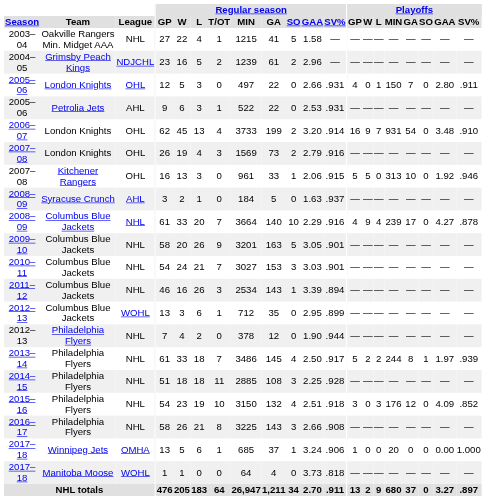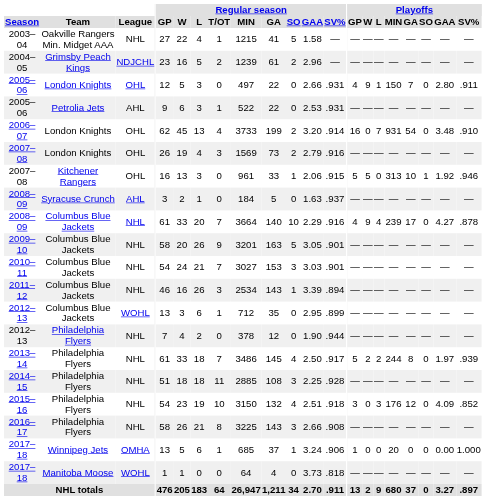2005–06 / London Knights | Playoffs / W: 0 -> 9
2006–07 | Playoffs / W: 9 -> 0
2007–08 / Kitchener Rangers | Playoffs / SO: 0 -> 1
2013–14 | Playoffs / SO: 1 -> 0
